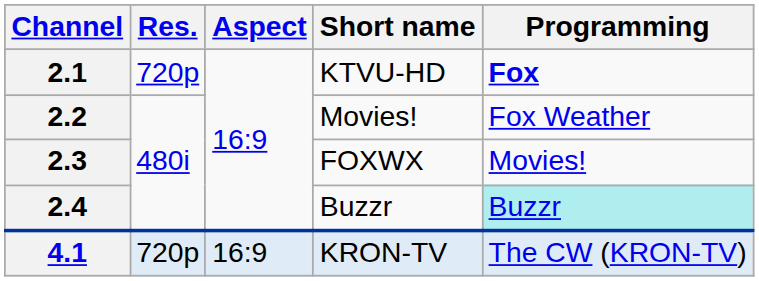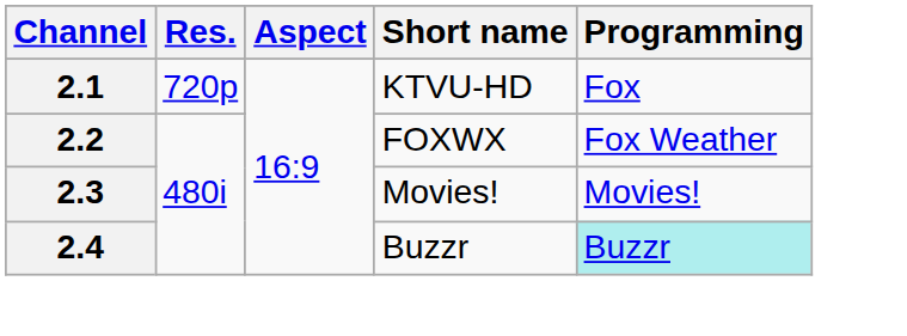2.1 | Programming: bold -> normal
2.2 | Short name: Movies! -> FOXWX
2.3 | Short name: FOXWX -> Movies!
- row: 4.1 | 720p | 16:9 | KRON-TV | The CW (KRON-TV)
